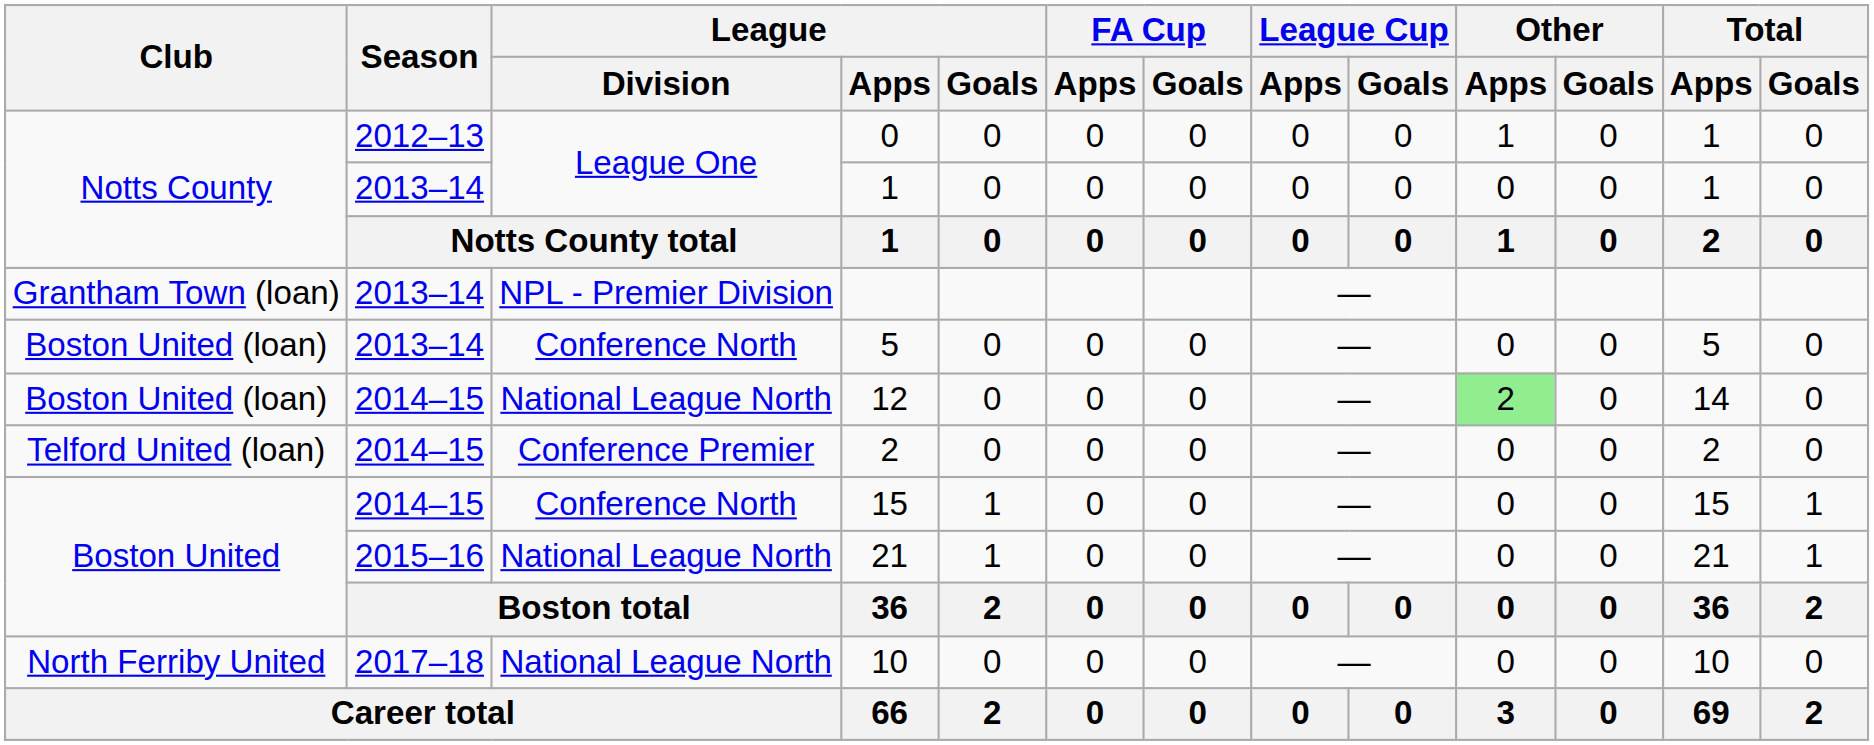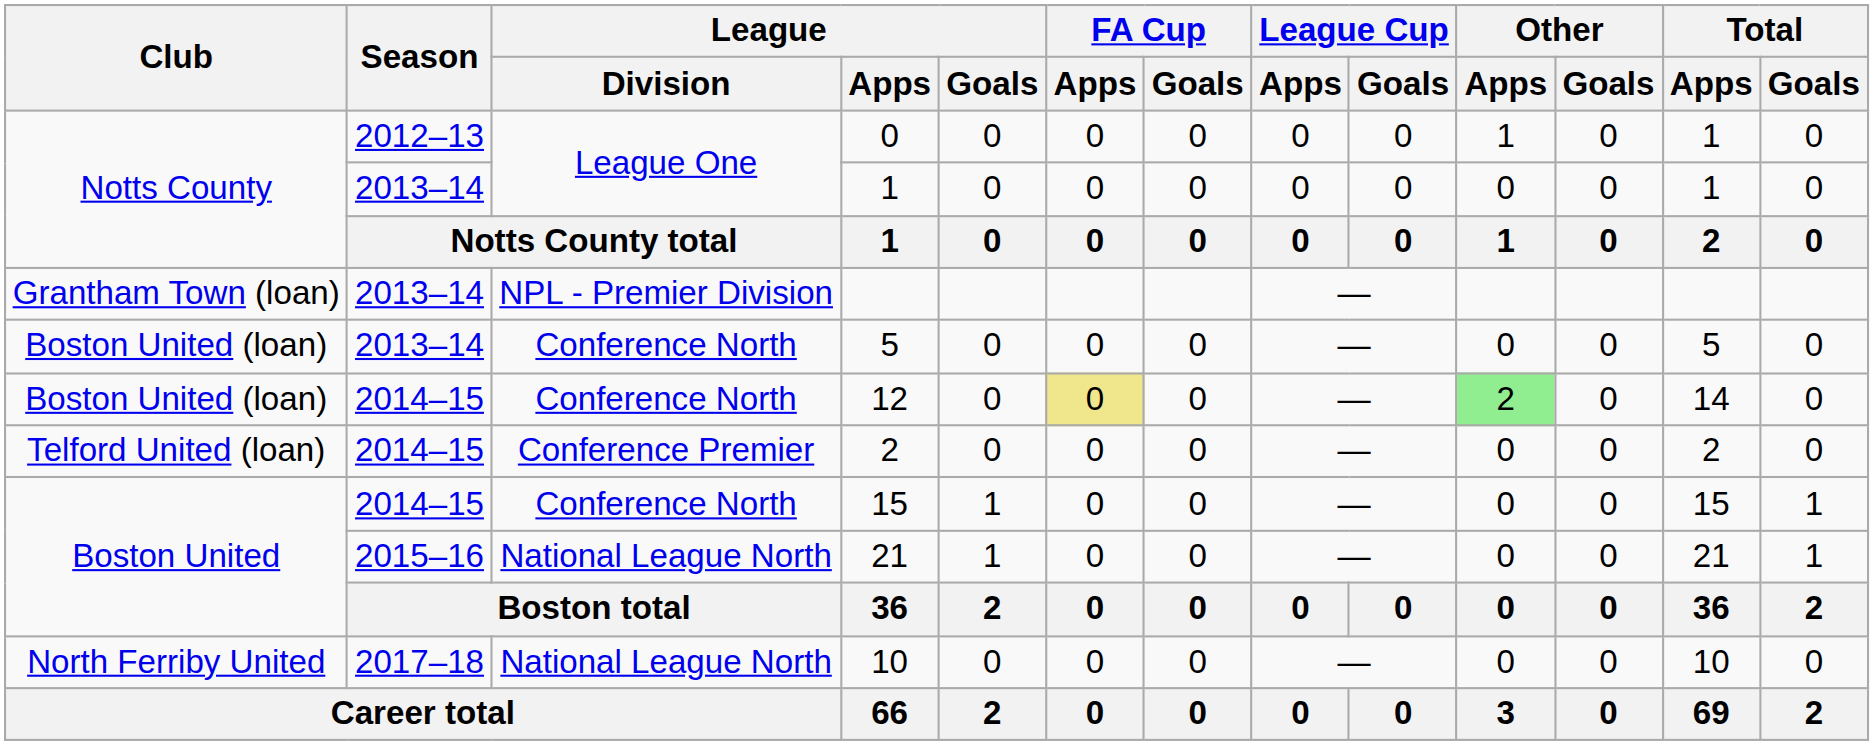12 | League / Division: National League North -> Conference North
12 | FA Cup / Apps: no background -> khaki background
